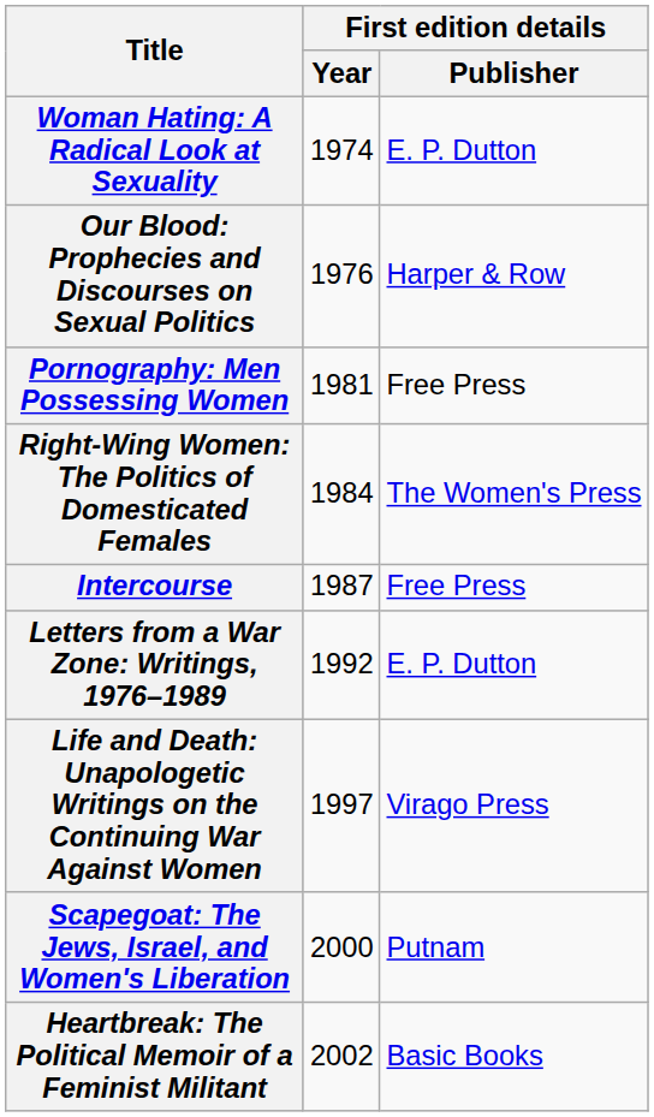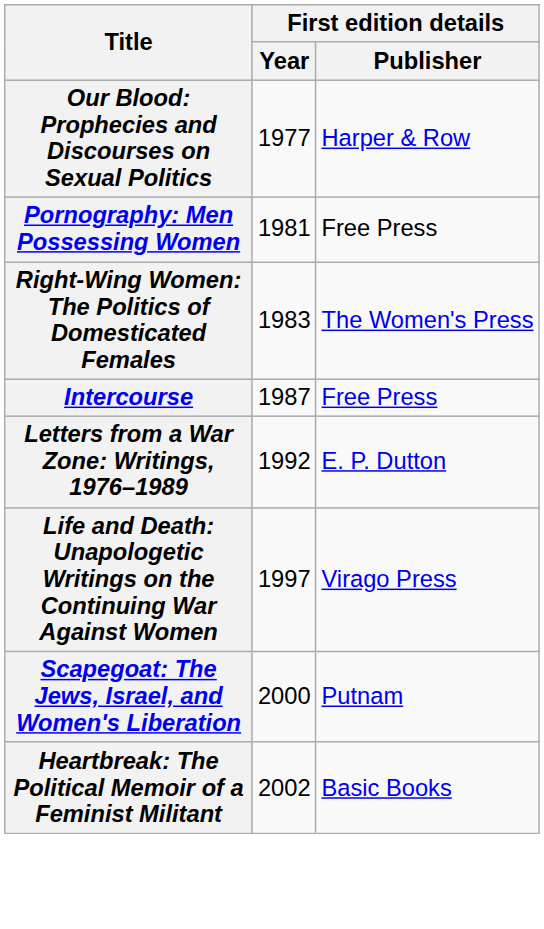- row: Woman Hating: A Radical Look at Sexuality | 1974 | E. P. Dutton
Our Blood: Prophecies and Discourses on Sexual Politics | First edition details / Year: 1976 -> 1977
Right-Wing Women: The Politics of Domesticated Females | First edition details / Year: 1984 -> 1983
